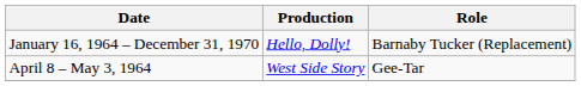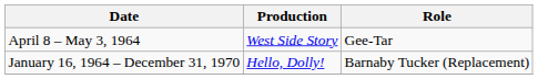rows swapped: January 16, 1964 – December 31, 1970 <-> April 8 – May 3, 1964
